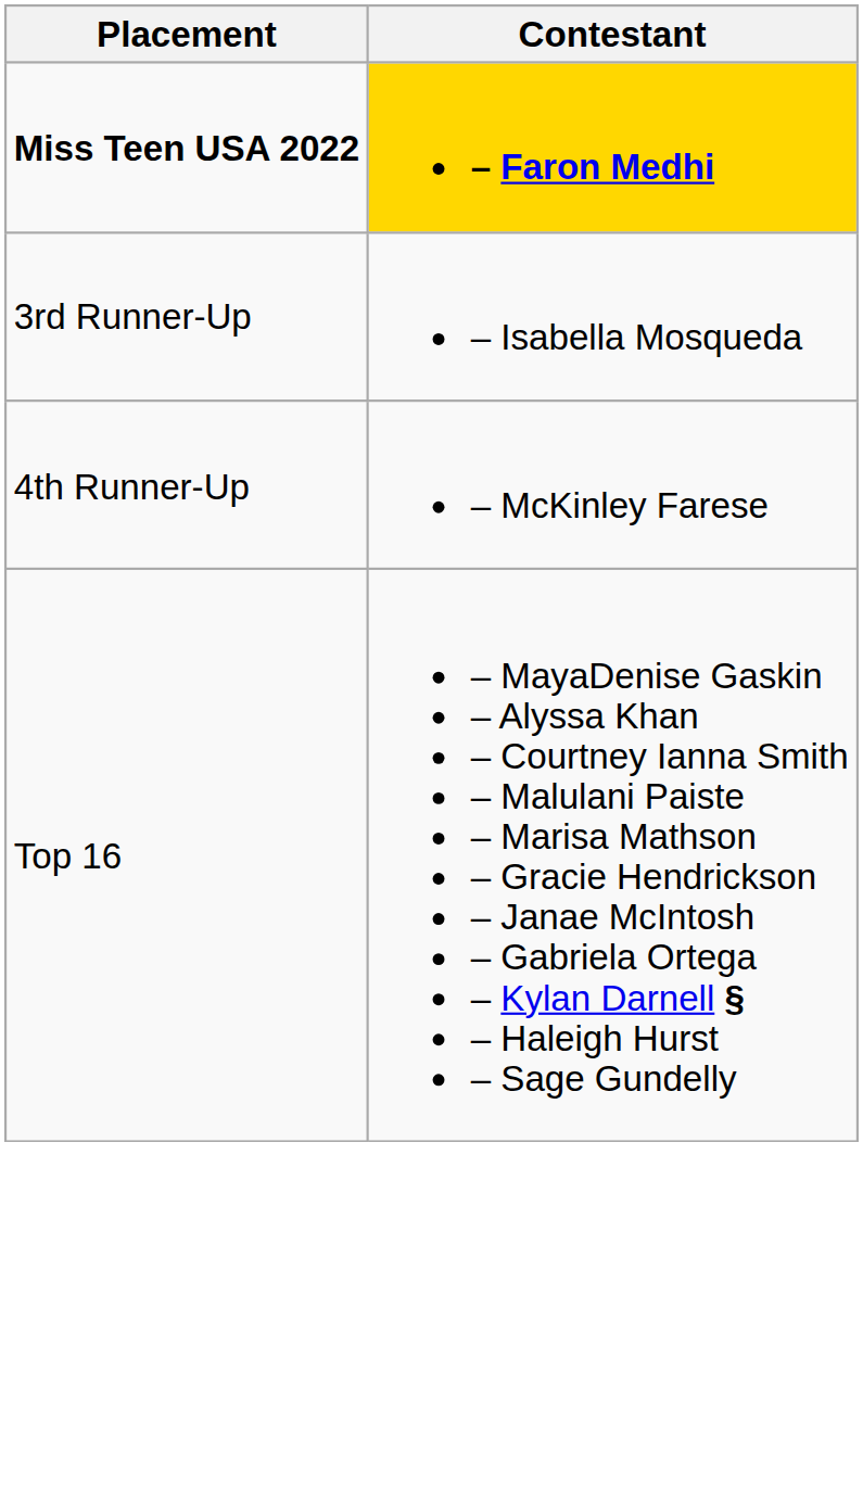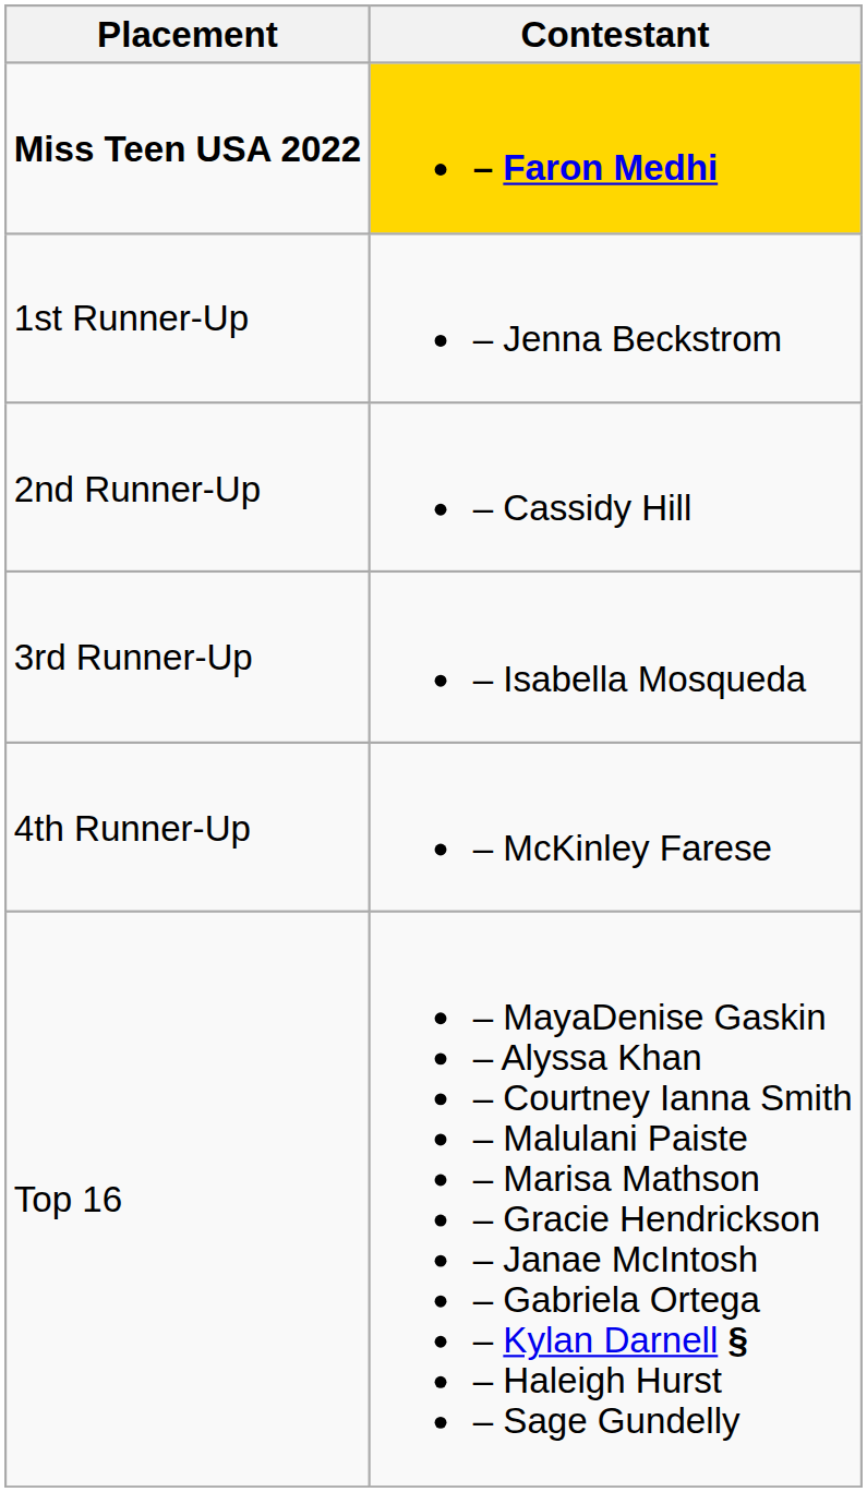+ row: 1st Runner-Up | – Jenna Beckstrom
+ row: 2nd Runner-Up | – Cassidy Hill
